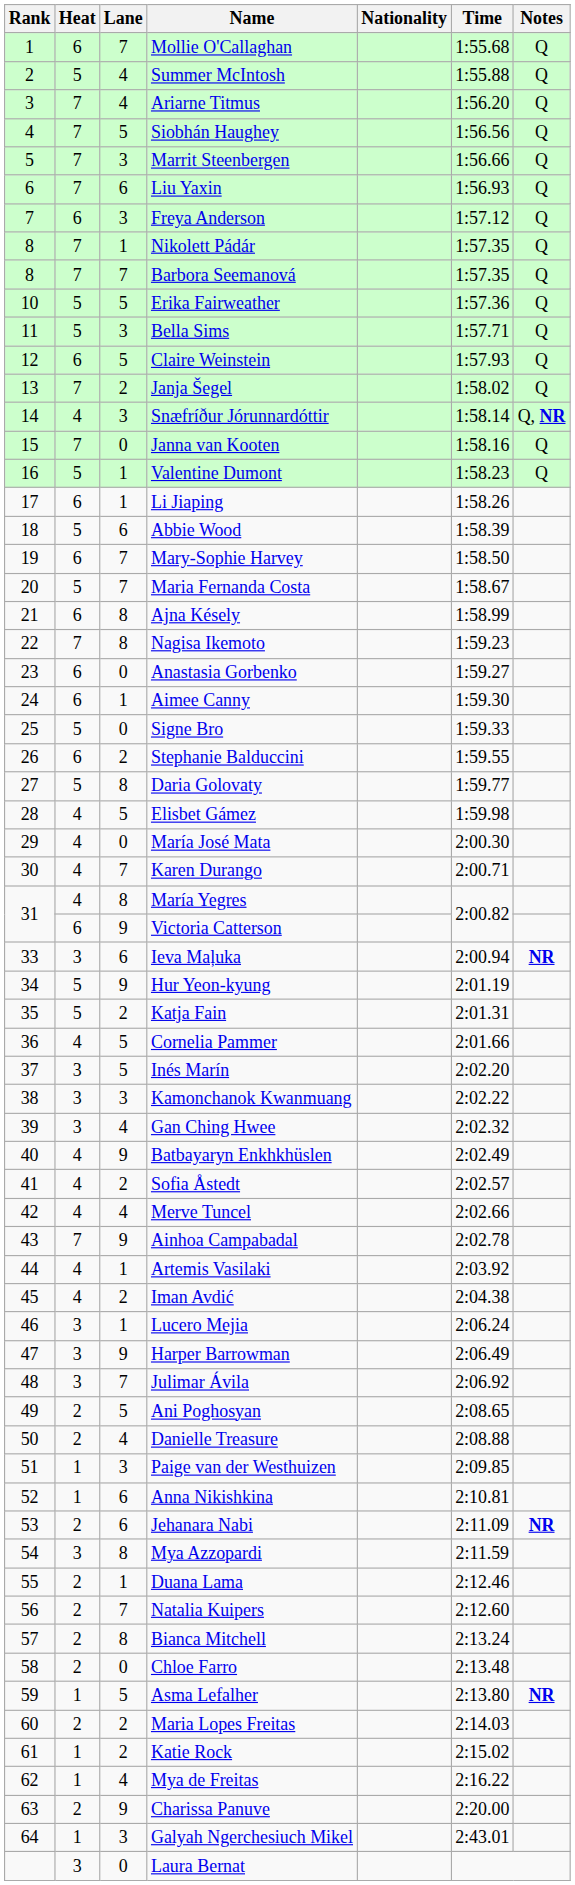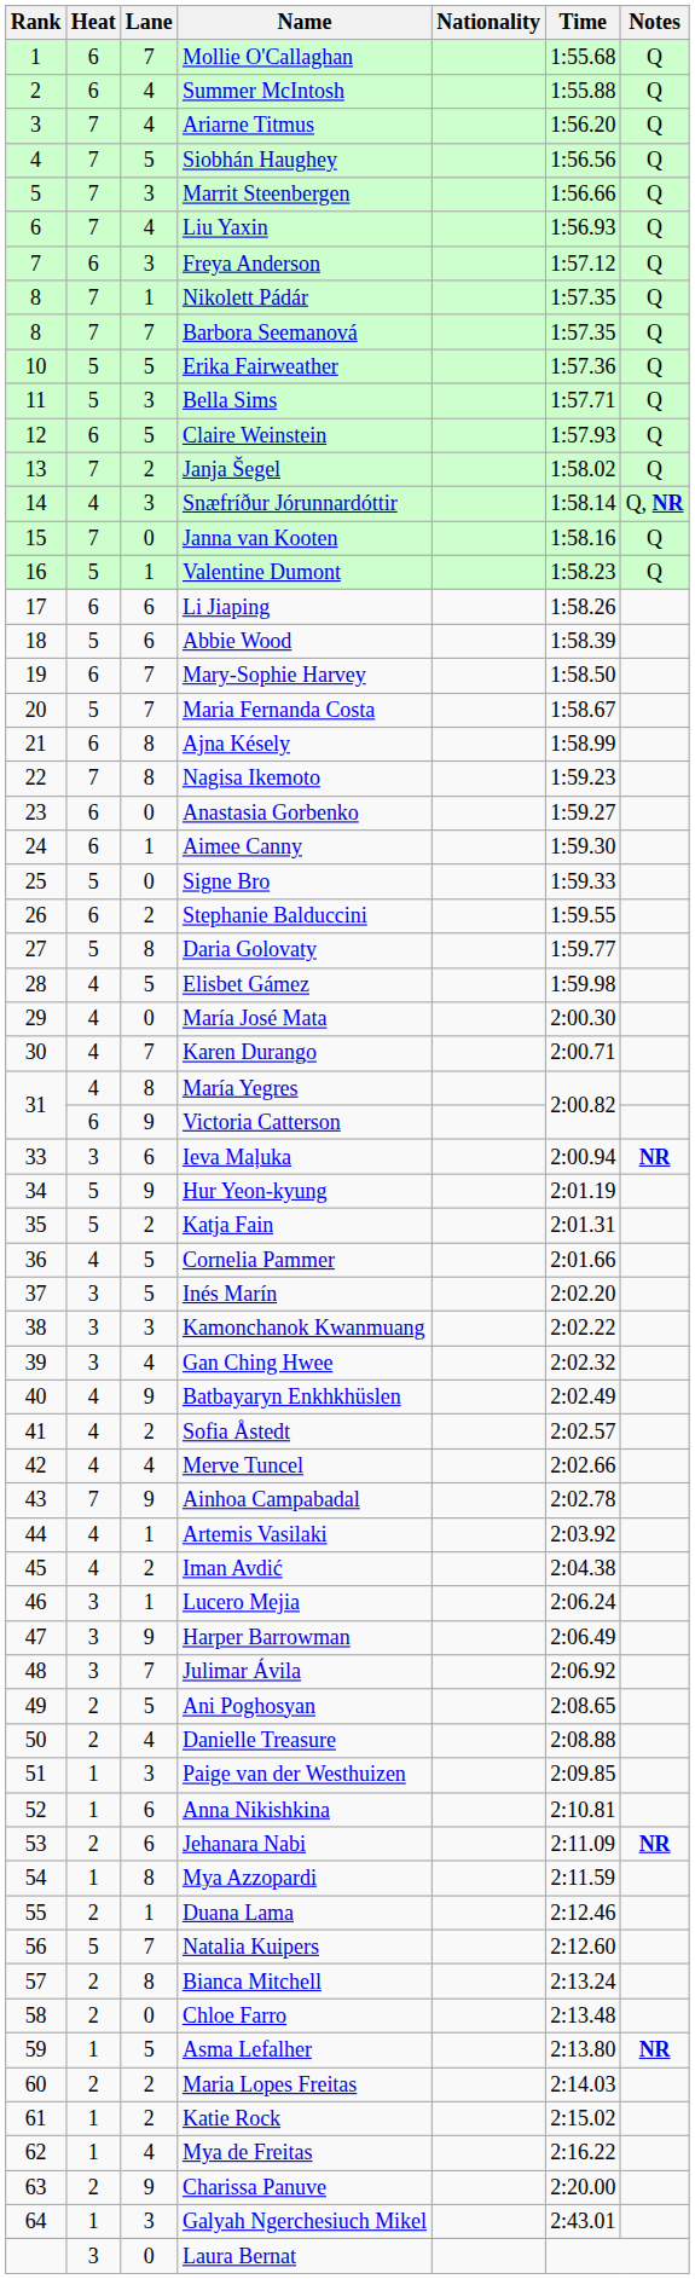Summer McIntosh | Heat: 5 -> 6
Liu Yaxin | Lane: 6 -> 4
Li Jiaping | Lane: 1 -> 6
Mya Azzopardi | Heat: 3 -> 1
Natalia Kuipers | Heat: 2 -> 5
